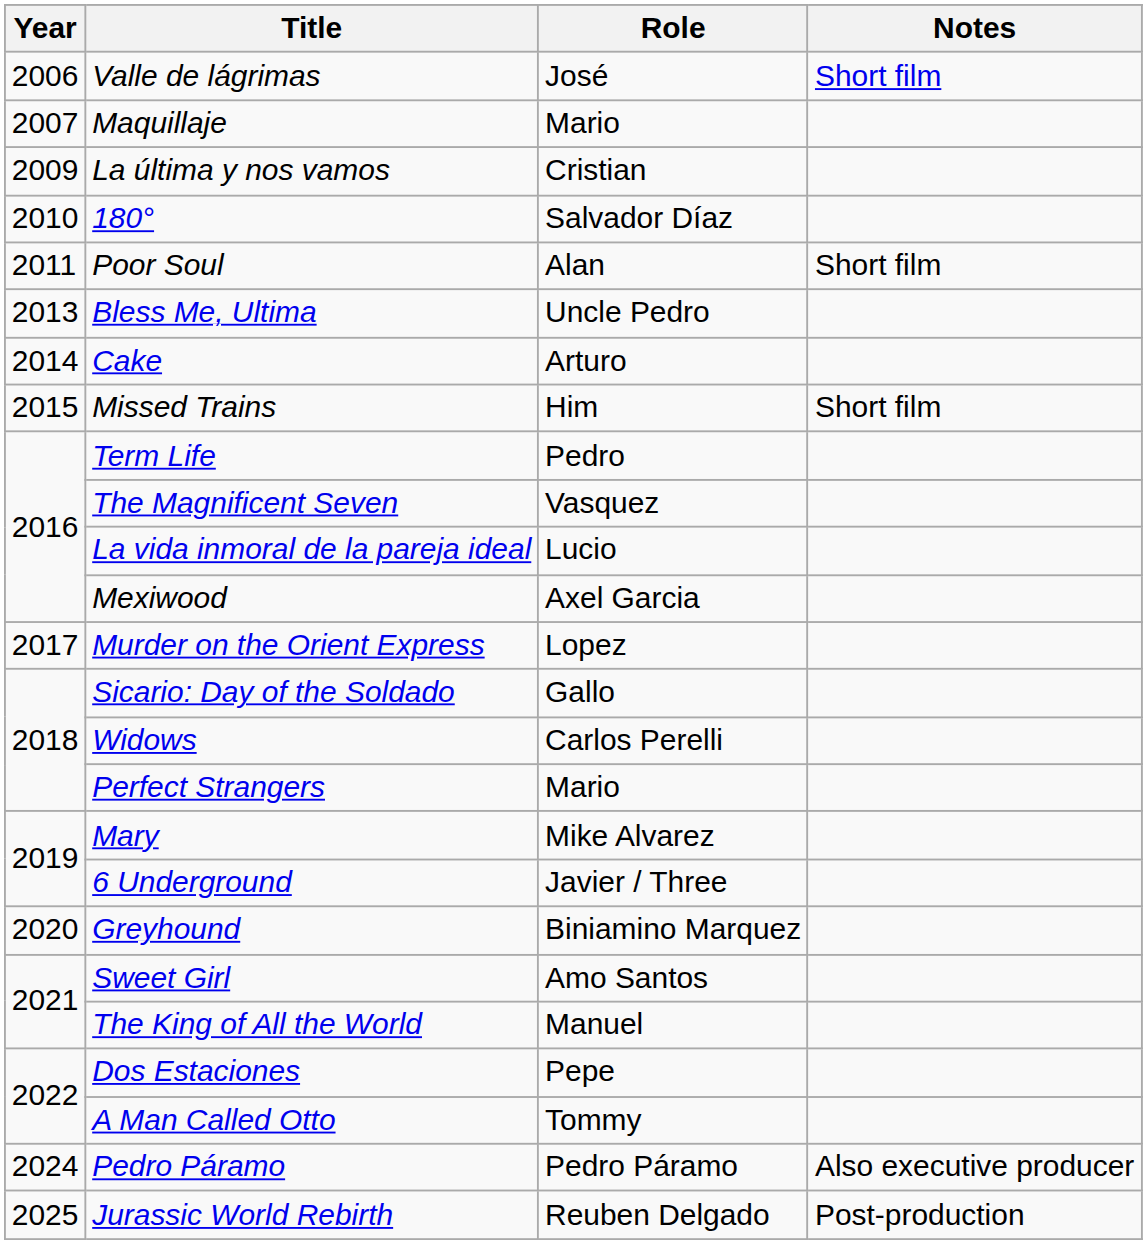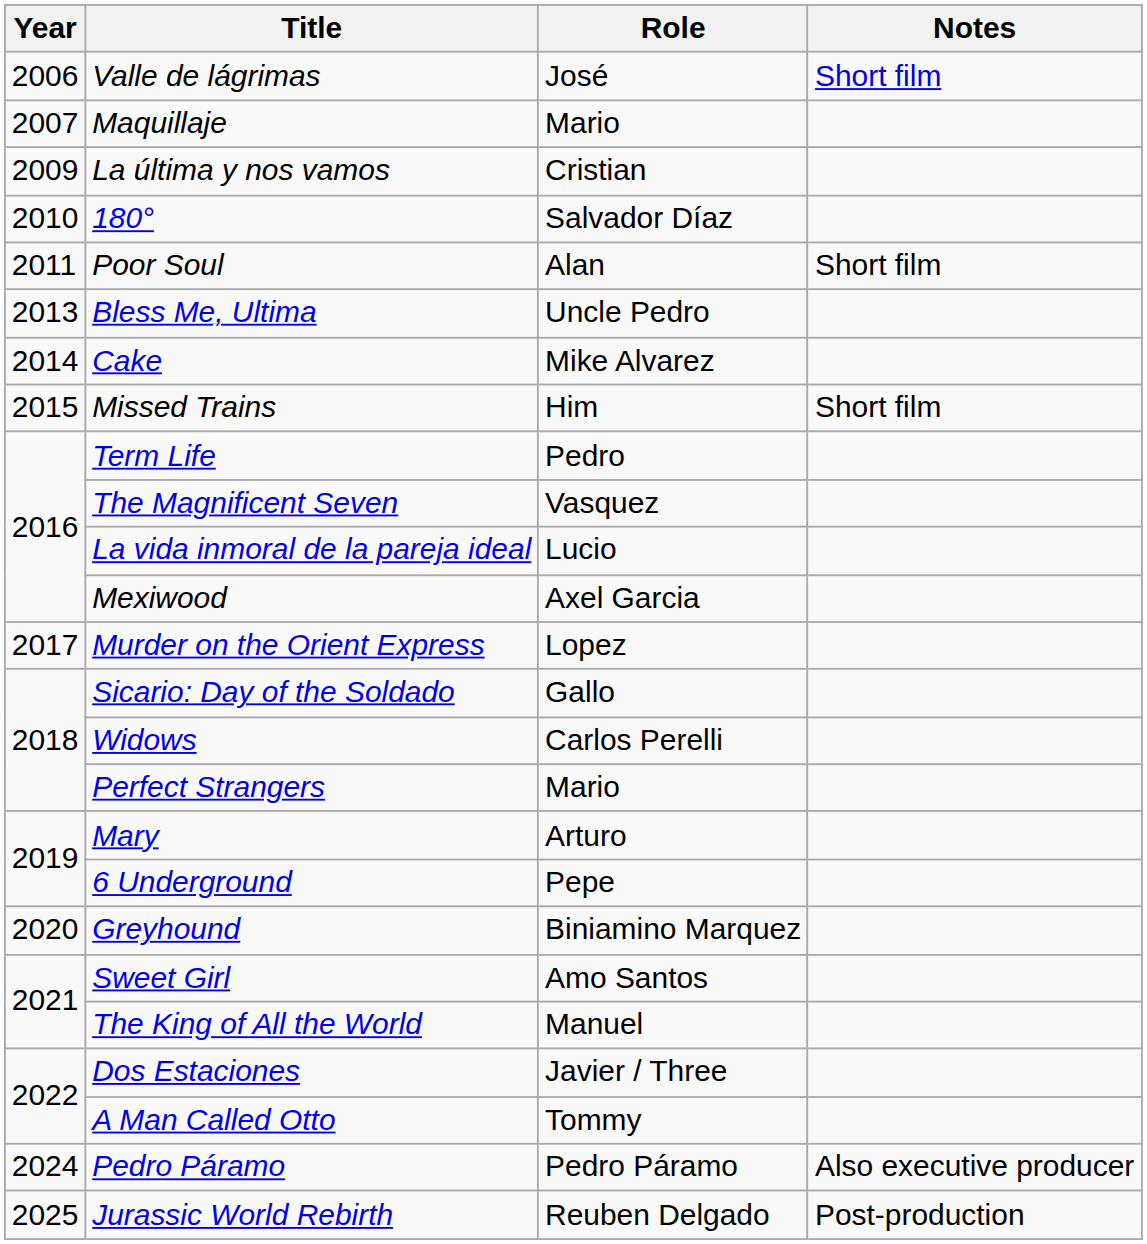Cake | Role: Arturo -> Mike Alvarez
Mary | Role: Mike Alvarez -> Arturo
6 Underground | Role: Javier / Three -> Pepe
Dos Estaciones | Role: Pepe -> Javier / Three
